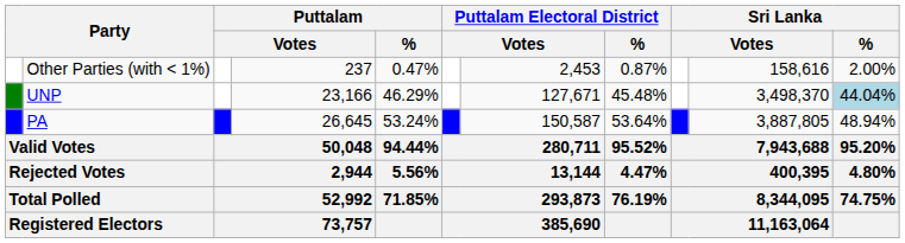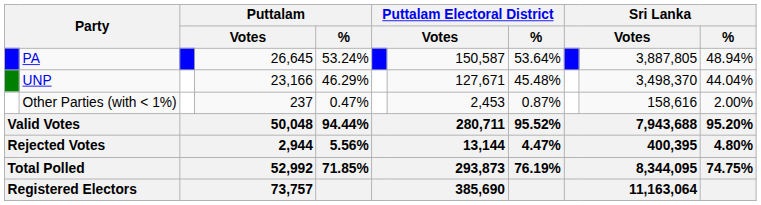rows swapped: PA <-> Other Parties (with < 1%)
UNP | Sri Lanka / %: lightblue background -> no background
